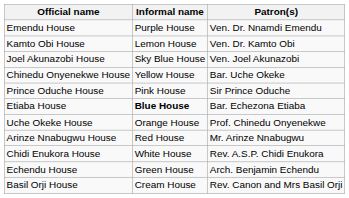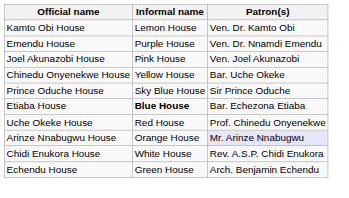rows swapped: Emendu House <-> Kamto Obi House
Joel Akunazobi House | Informal name: Sky Blue House -> Pink House
Prince Oduche House | Informal name: Pink House -> Sky Blue House
Uche Okeke House | Informal name: Orange House -> Red House
Arinze Nnabugwu House | Informal name: Red House -> Orange House
Arinze Nnabugwu House | Patron(s): no background -> lavender background
- row: Basil Orji House | Cream House | Rev. Canon and Mrs Basil Orji
